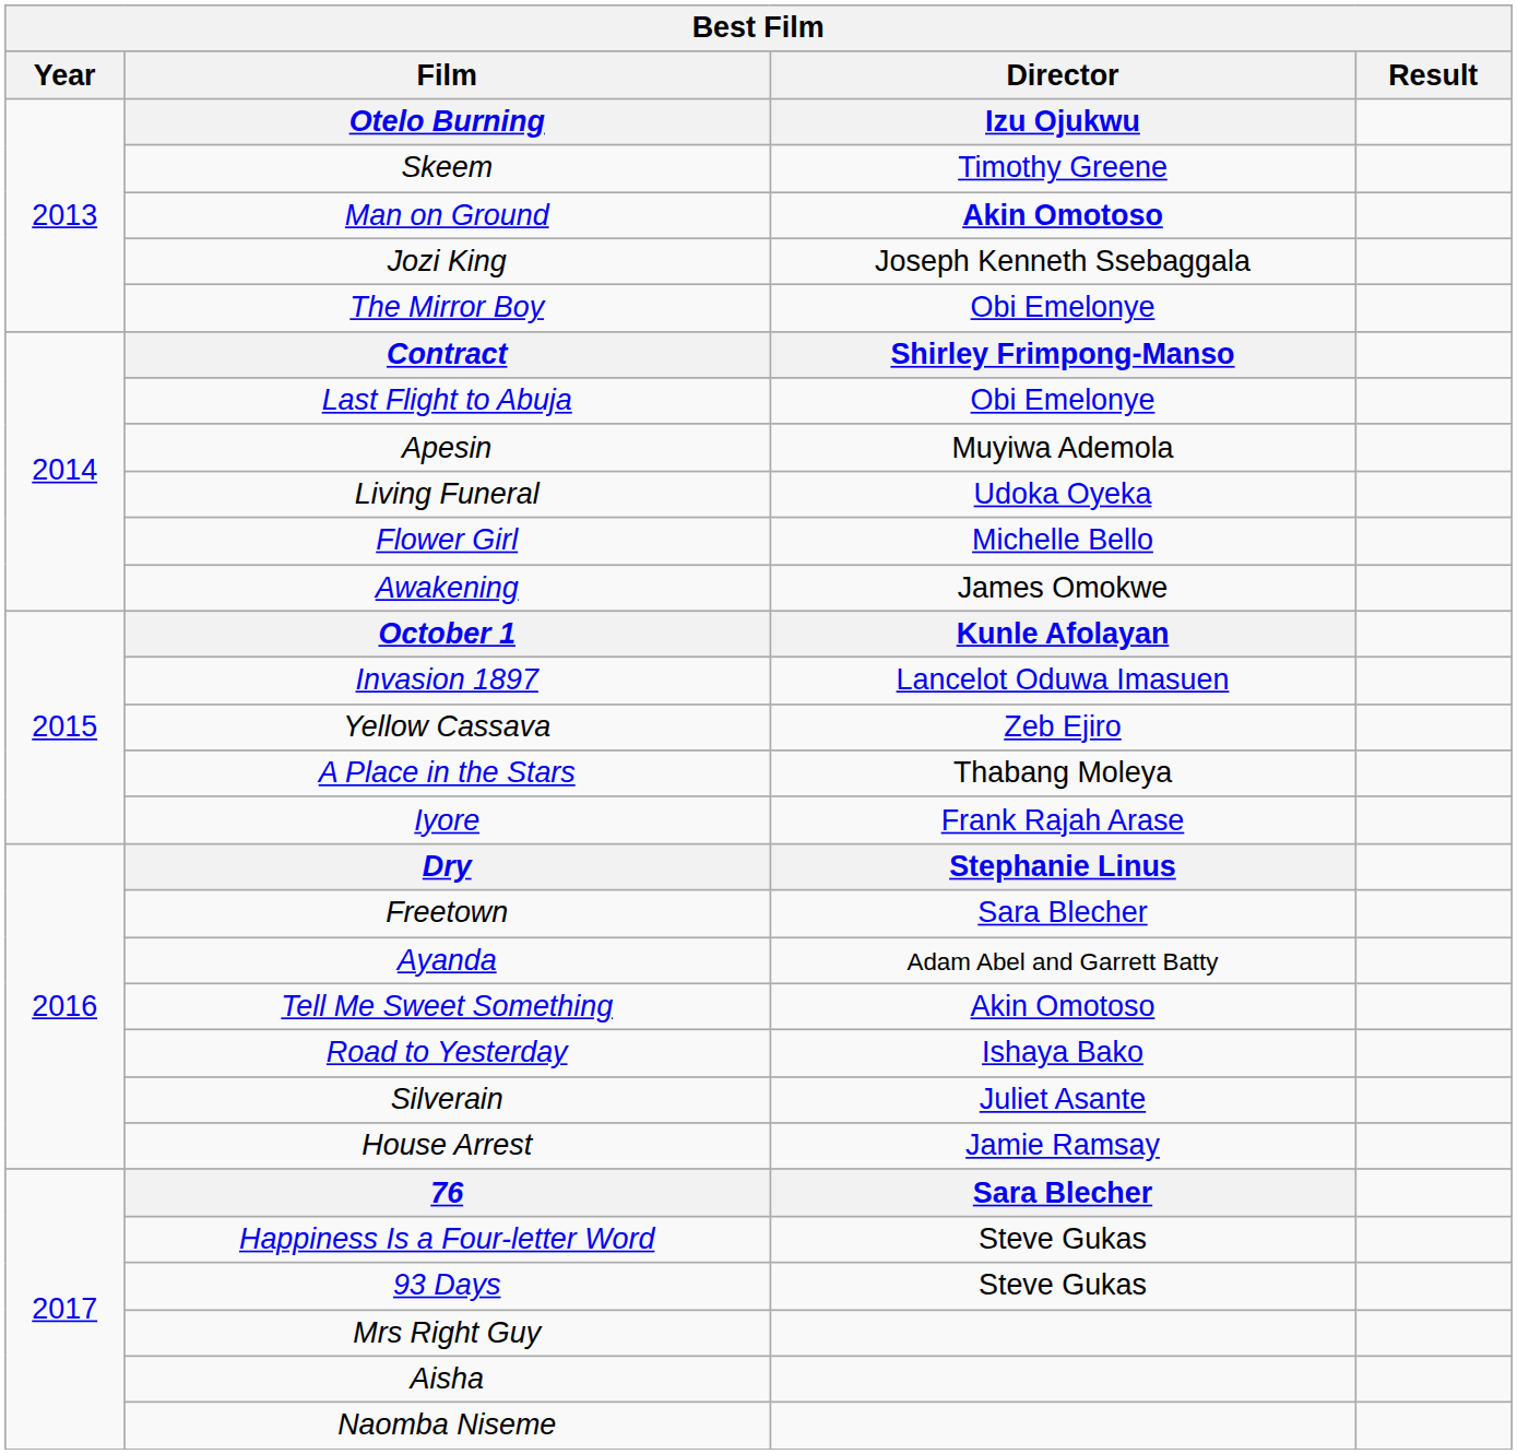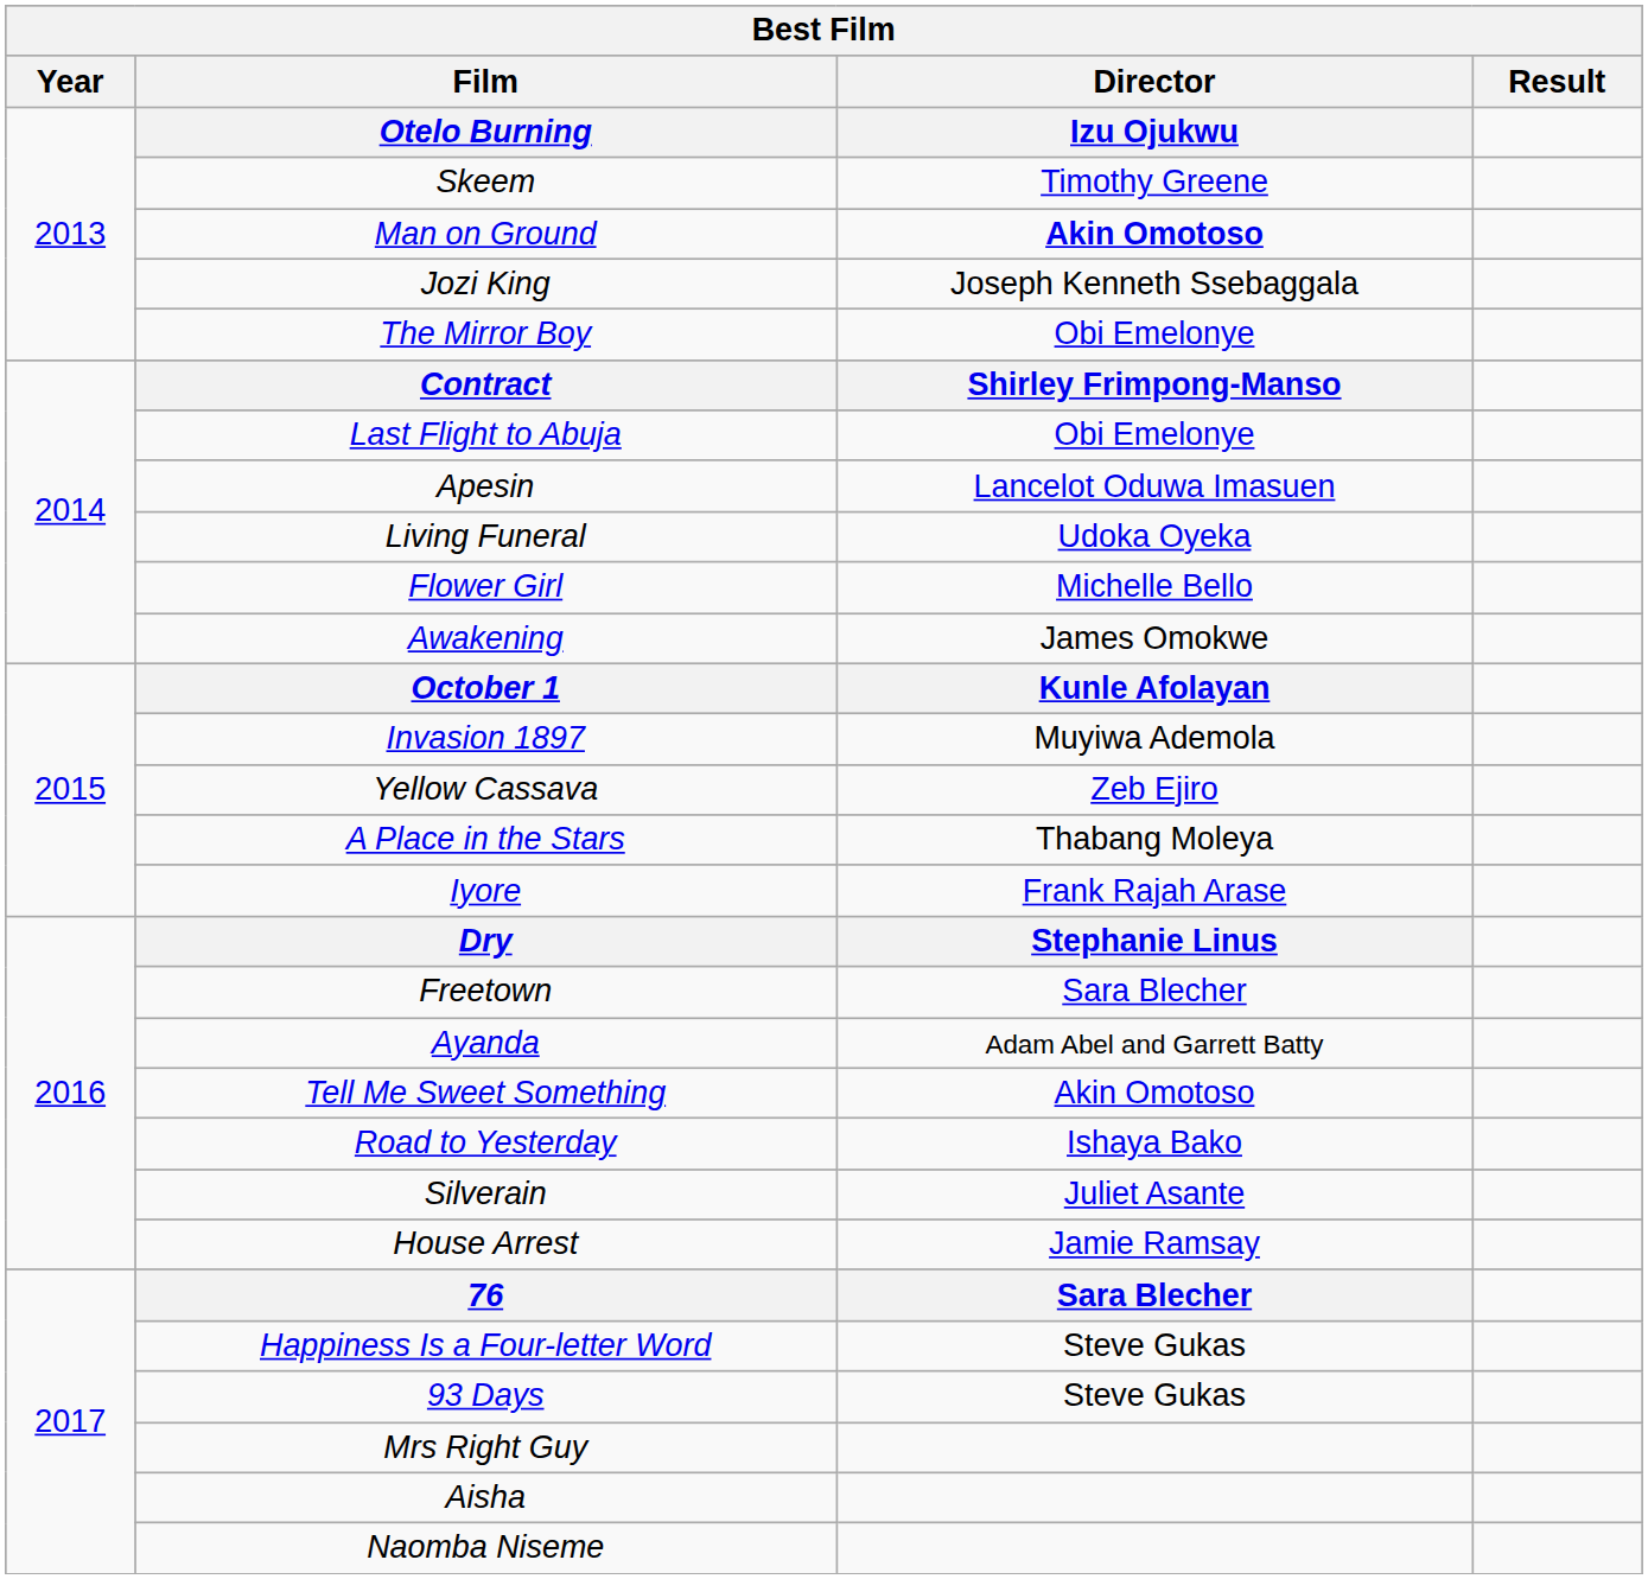Apesin | Director: Muyiwa Ademola -> Lancelot Oduwa Imasuen
Invasion 1897 | Director: Lancelot Oduwa Imasuen -> Muyiwa Ademola
